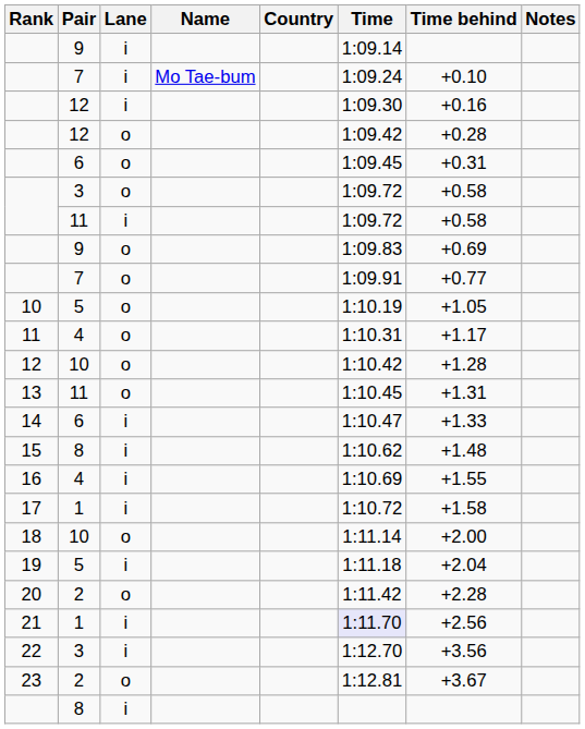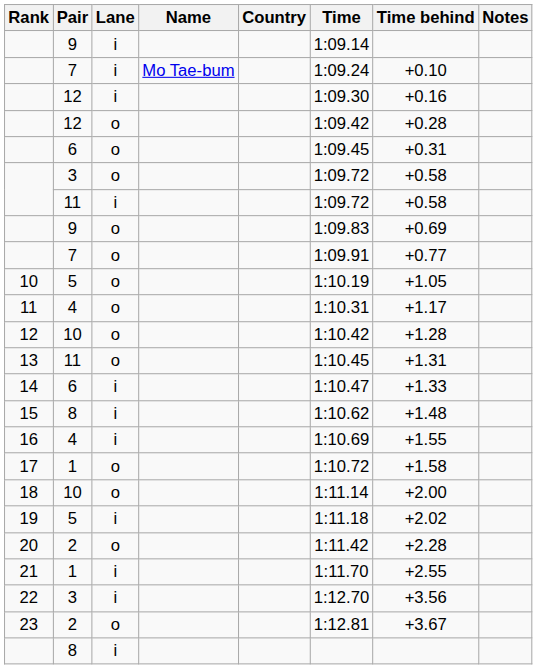17 | Lane: i -> o
19 | Time behind: +2.04 -> +2.02
21 | Time: lavender background -> no background
21 | Time behind: +2.56 -> +2.55
